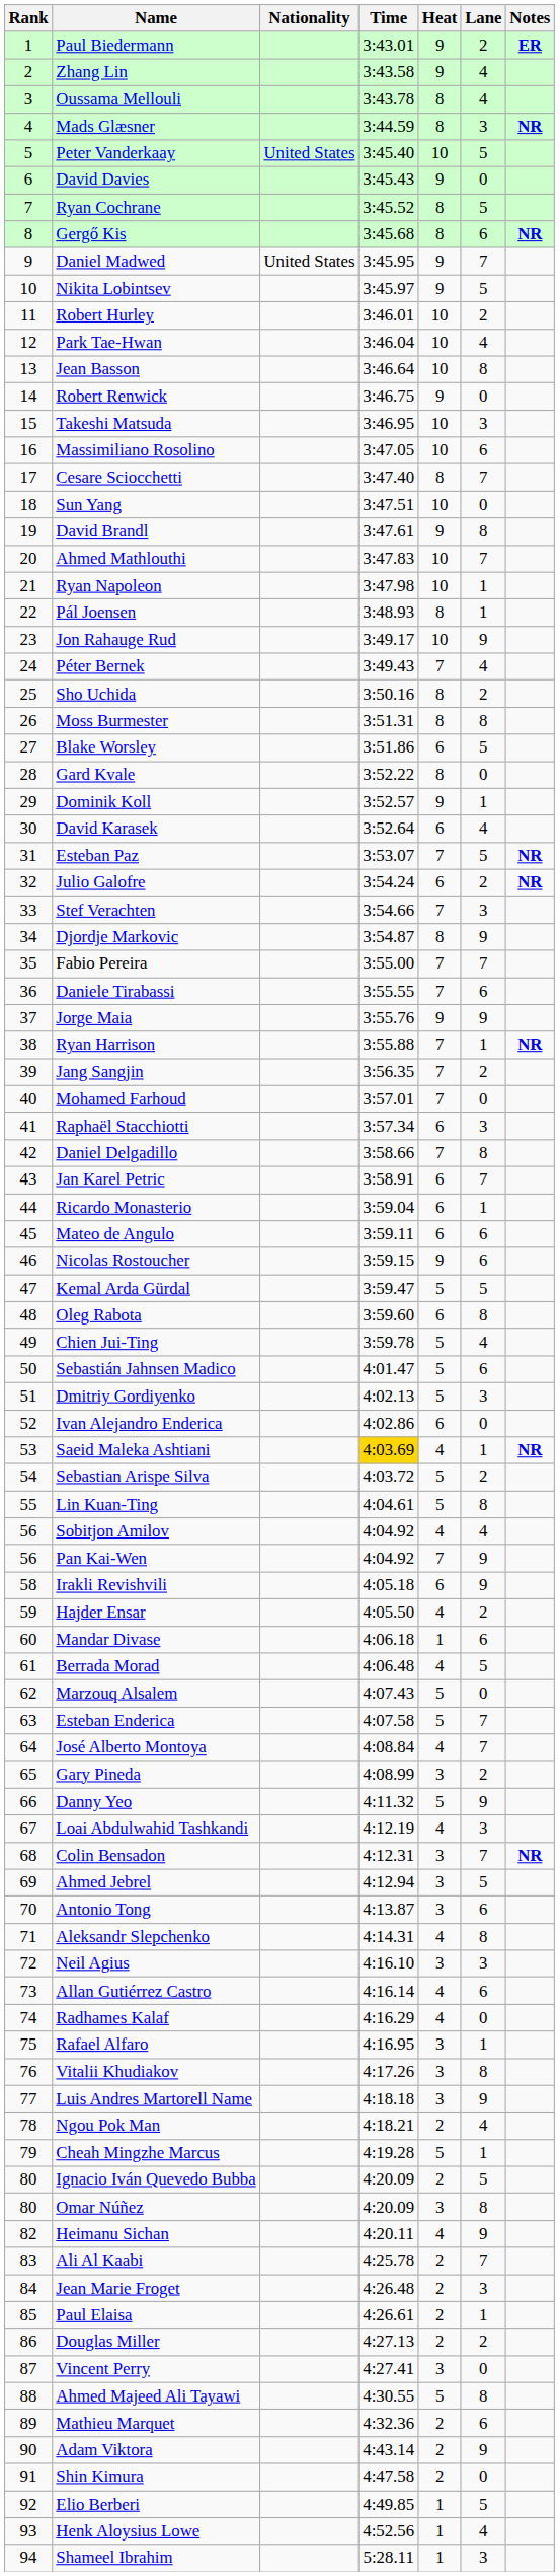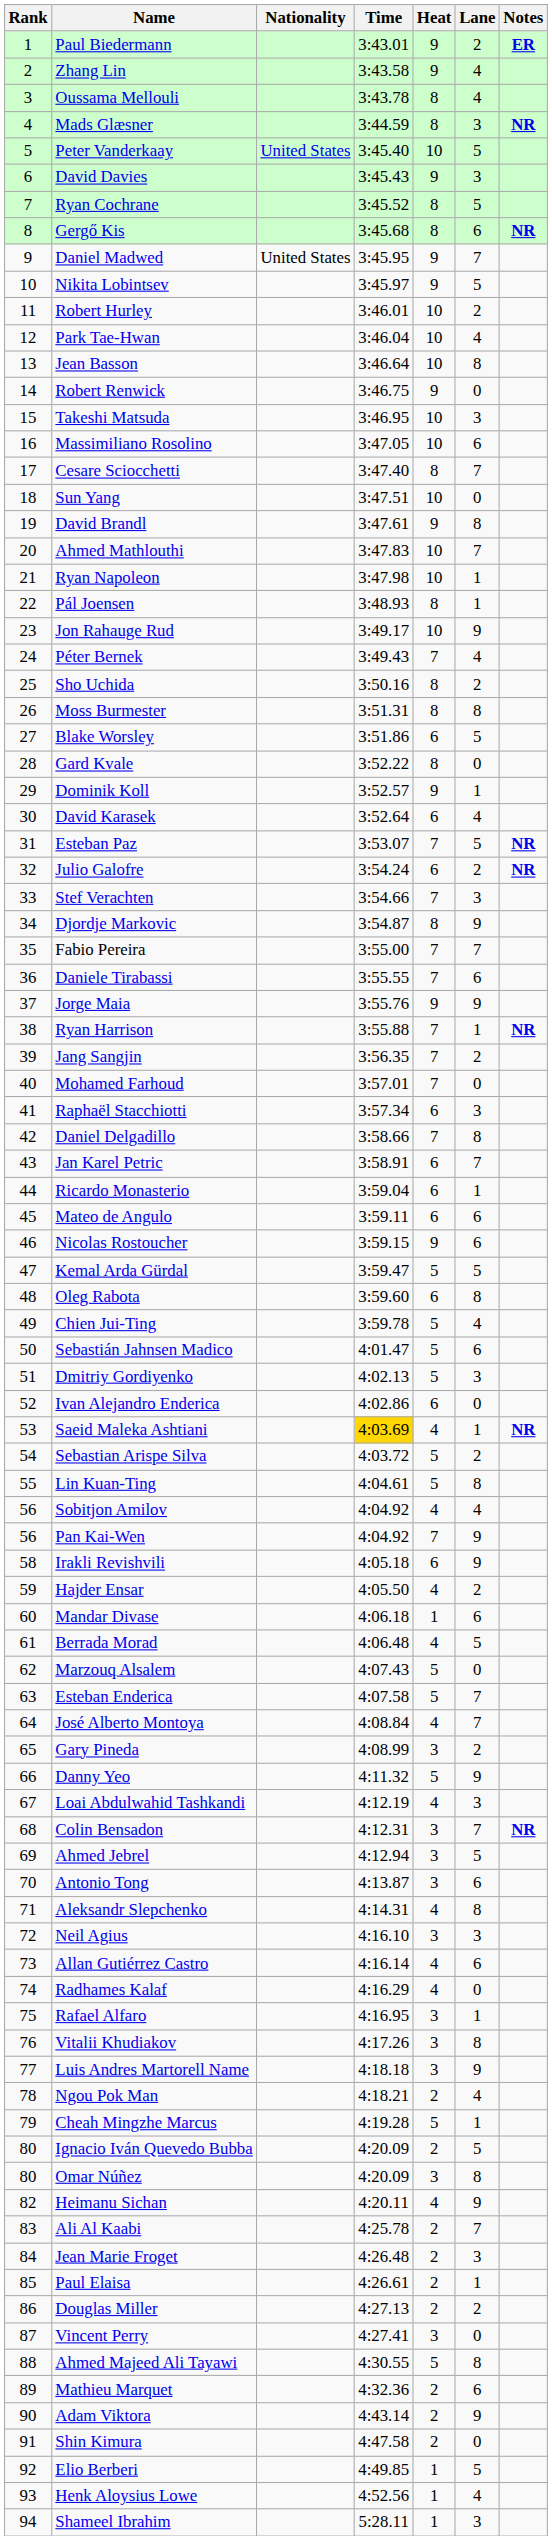David Davies | Lane: 0 -> 3
